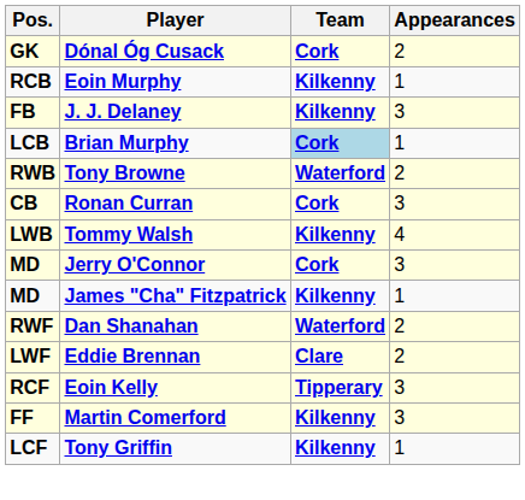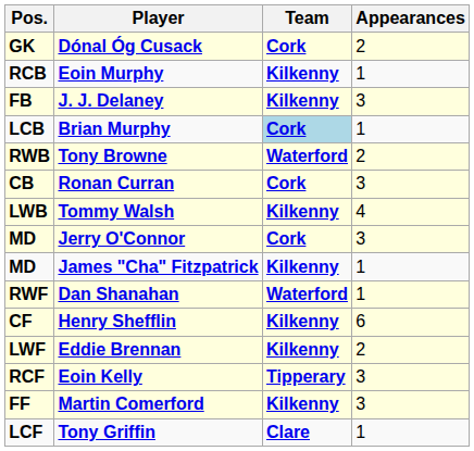Dan Shanahan | Appearances: 2 -> 1
+ row: CF | Henry Shefflin | Kilkenny | 6
Eddie Brennan | Team: Clare -> Kilkenny
Tony Griffin | Team: Kilkenny -> Clare
